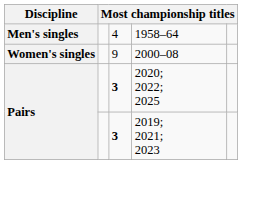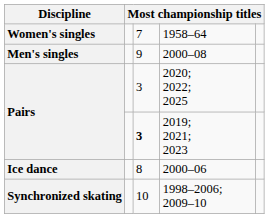1958–64 | Discipline: Men's singles -> Women's singles
1958–64 | column 3: 4 -> 7
2000–08 | Discipline: Women's singles -> Men's singles
2020; 2022; 2025 | column 3: bold -> normal
+ row: Ice dance | 8 | 2000–06
+ row: Synchronized skating | 10 | 1998–2006; 2009–10
